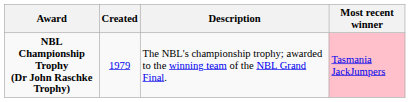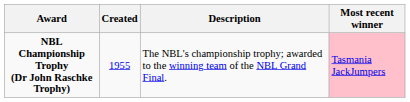NBL Championship Trophy (Dr John Raschke Trophy) | Created: 1979 -> 1955
